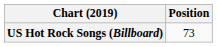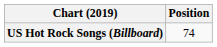US Hot Rock Songs (Billboard) | Position: 73 -> 74
